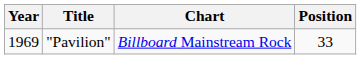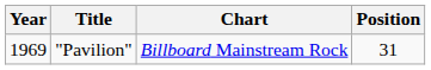"Pavilion" | Position: 33 -> 31
